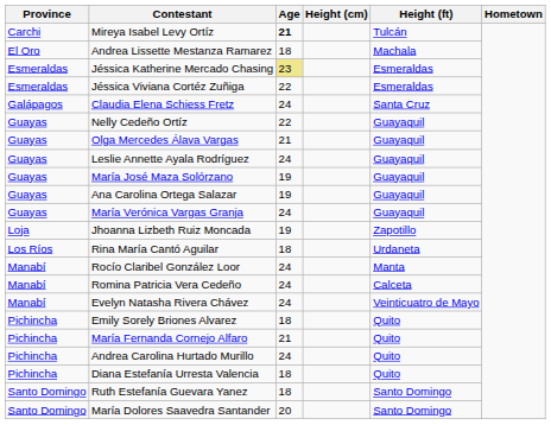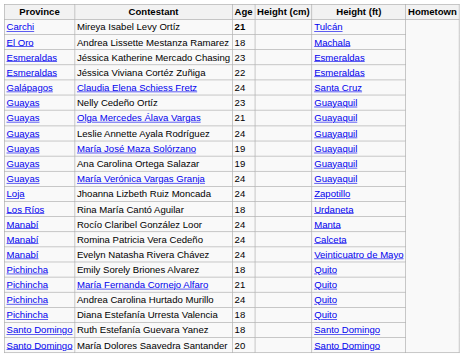Jéssica Katherine Mercado Chasing | Age: khaki background -> no background
Nelly Cedeño Ortíz | Age: 22 -> 23
Jhoanna Lizbeth Ruiz Moncada | Age: 19 -> 24
